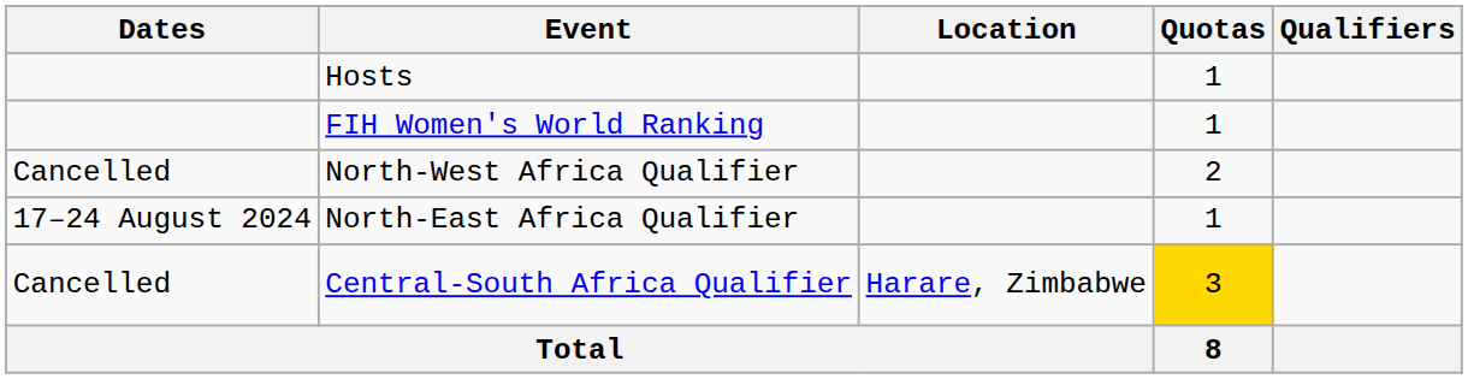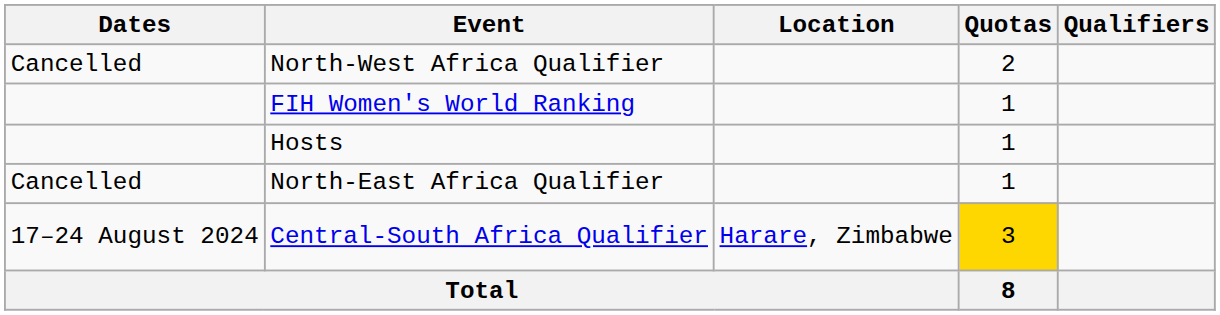rows swapped: Hosts <-> North-West Africa Qualifier
North-East Africa Qualifier | Dates: 17–24 August 2024 -> Cancelled
Central-South Africa Qualifier | Dates: Cancelled -> 17–24 August 2024
